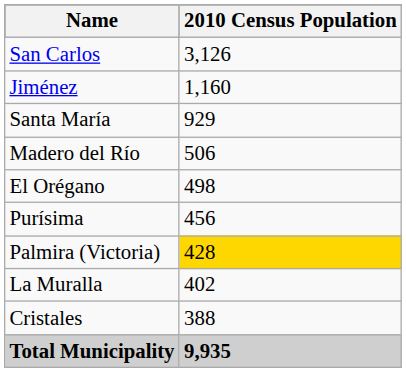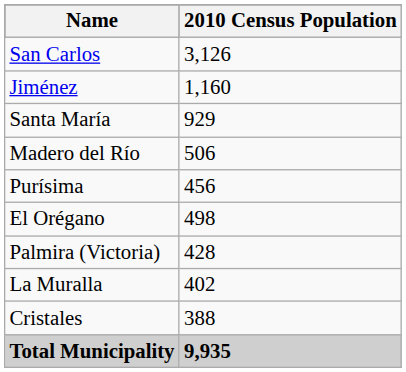rows swapped: El Orégano <-> Purísima
Palmira (Victoria) | 2010 Census Population: gold background -> no background
